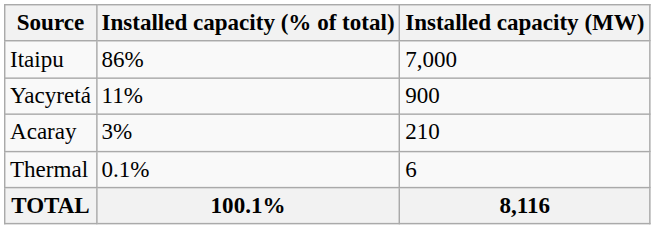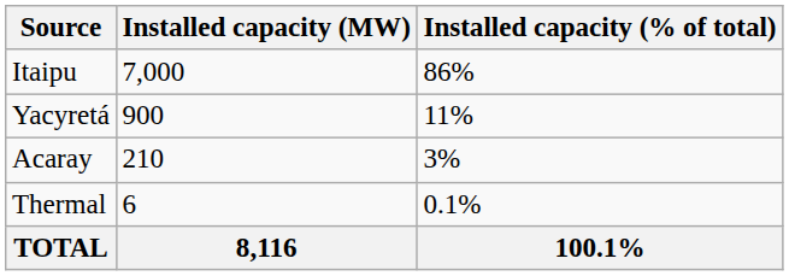columns swapped: Installed capacity (MW) <-> Installed capacity (% of total)
